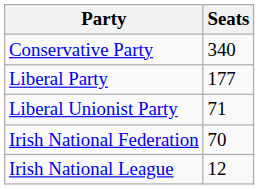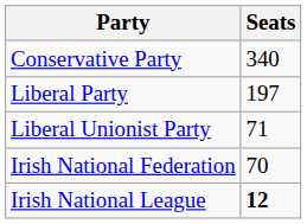Liberal Party | Seats: 177 -> 197
Irish National League | Seats: normal -> bold
